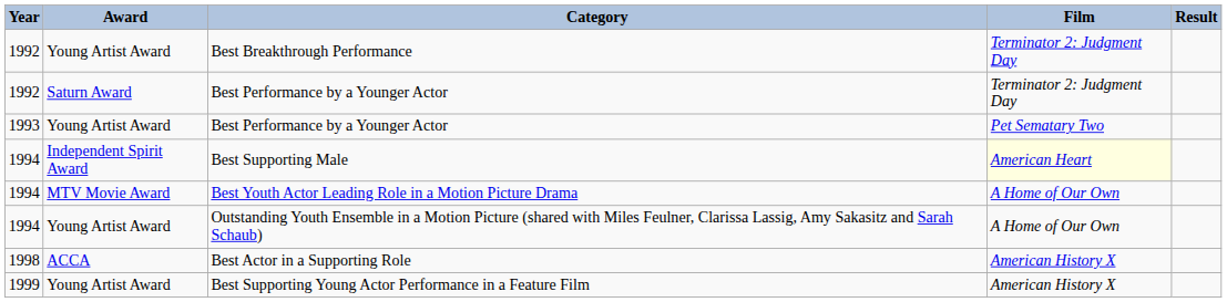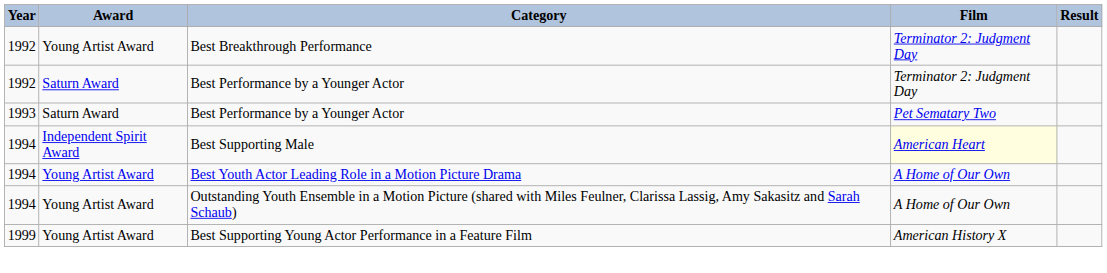1993 / Best Performance by a Younger Actor | Award: Young Artist Award -> Saturn Award
Best Youth Actor Leading Role in a Motion Picture Drama | Award: MTV Movie Award -> Young Artist Award
- row: 1998 | ACCA | Best Actor in a Supporting Role | American History X
